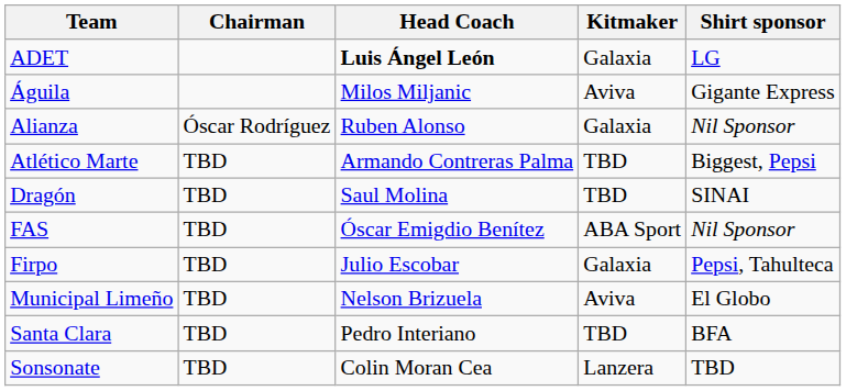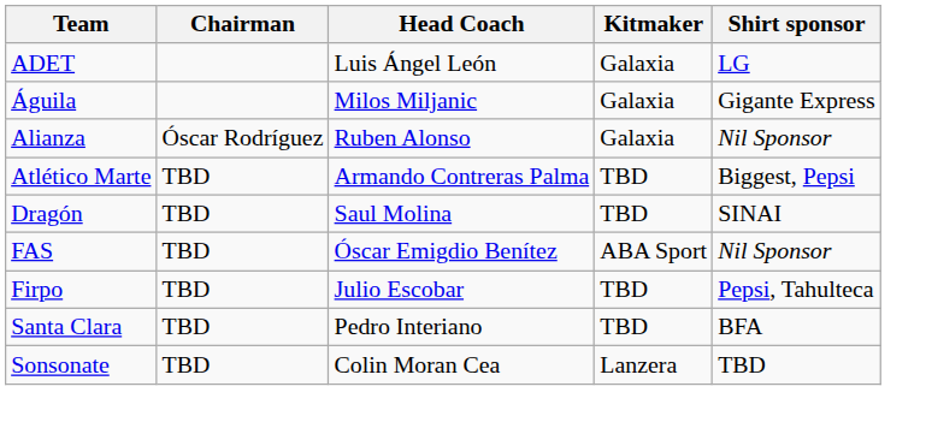ADET | Head Coach: bold -> normal
Águila | Kitmaker: Aviva -> Galaxia
Firpo | Kitmaker: Galaxia -> TBD
- row: Municipal Limeño | TBD | Nelson Brizuela | Aviva | El Globo
